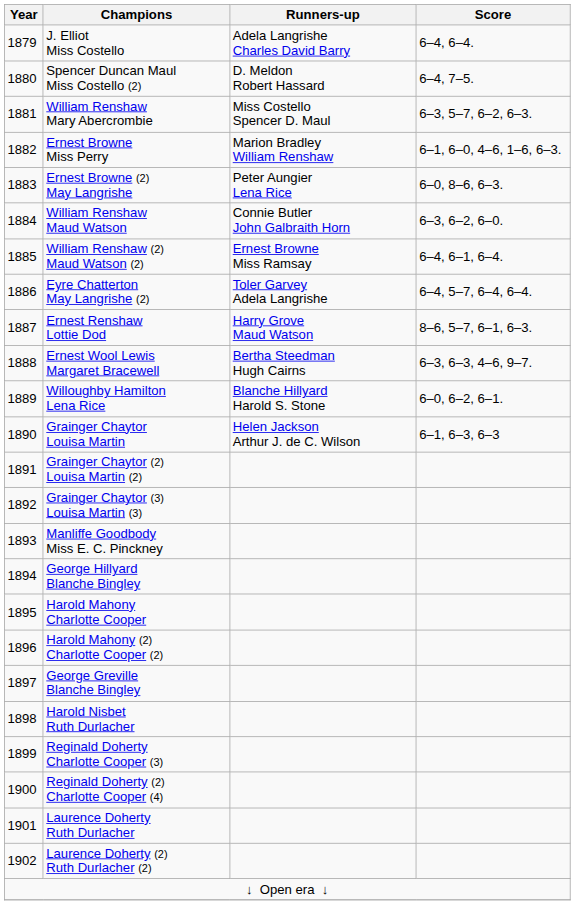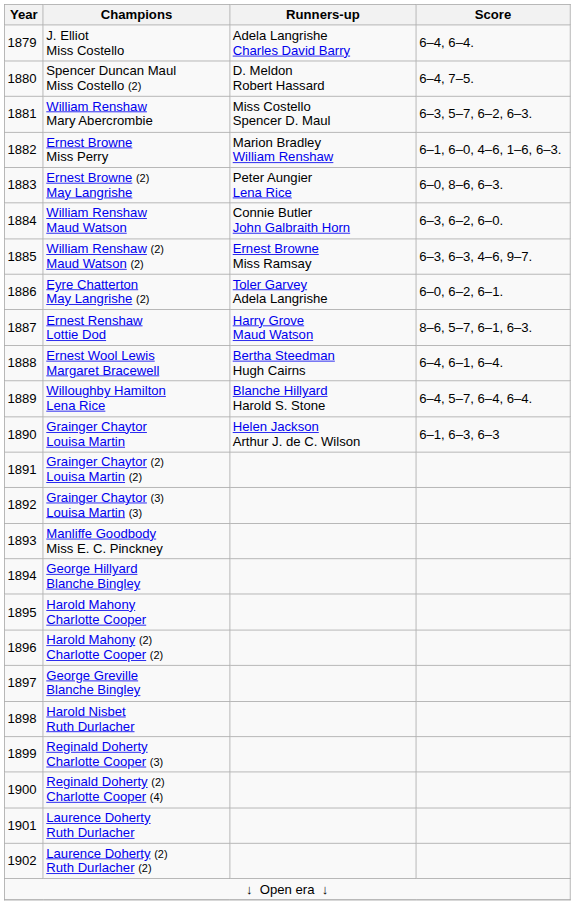William Renshaw (2) Maud Watson (2) | Score: 6–4, 6–1, 6–4. -> 6–3, 6–3, 4–6, 9–7.
Eyre Chatterton May Langrishe (2) | Score: 6–4, 5–7, 6–4, 6–4. -> 6–0, 6–2, 6–1.
Ernest Wool Lewis Margaret Bracewell | Score: 6–3, 6–3, 4–6, 9–7. -> 6–4, 6–1, 6–4.
Willoughby Hamilton Lena Rice | Score: 6–0, 6–2, 6–1. -> 6–4, 5–7, 6–4, 6–4.
